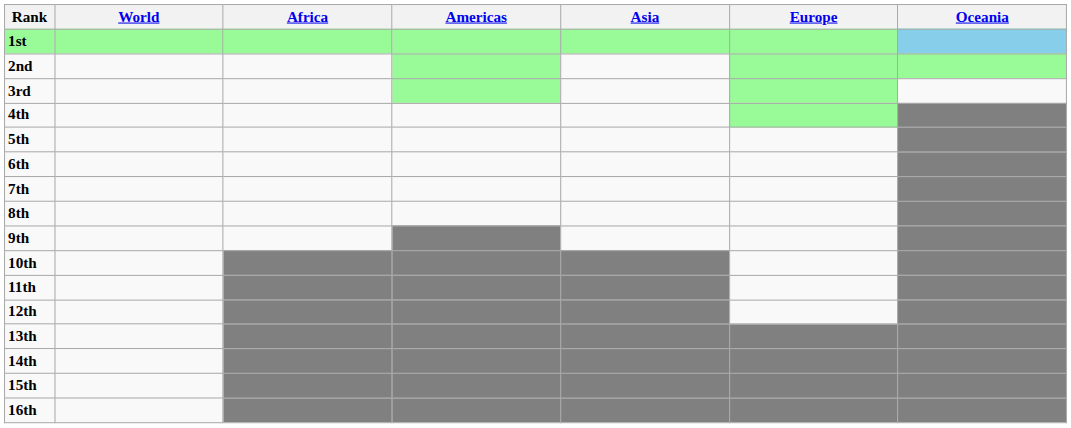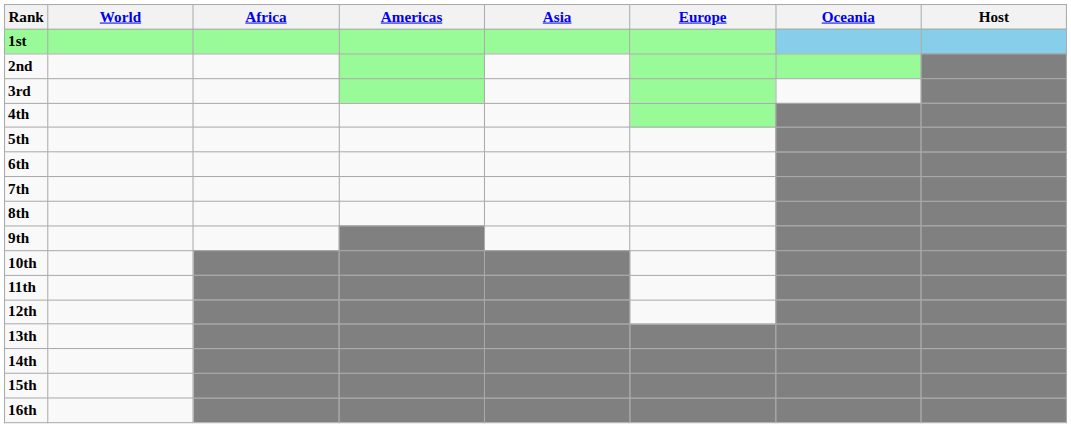+ column: Host
